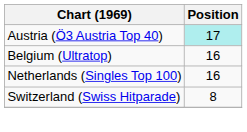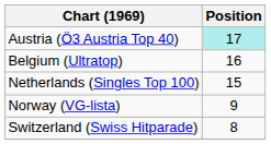Netherlands (Singles Top 100) | Position: 16 -> 15
+ row: Norway (VG-lista) | 9
